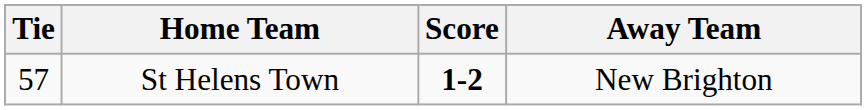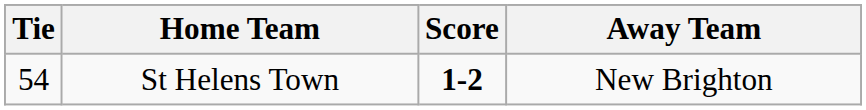St Helens Town | Tie: 57 -> 54
